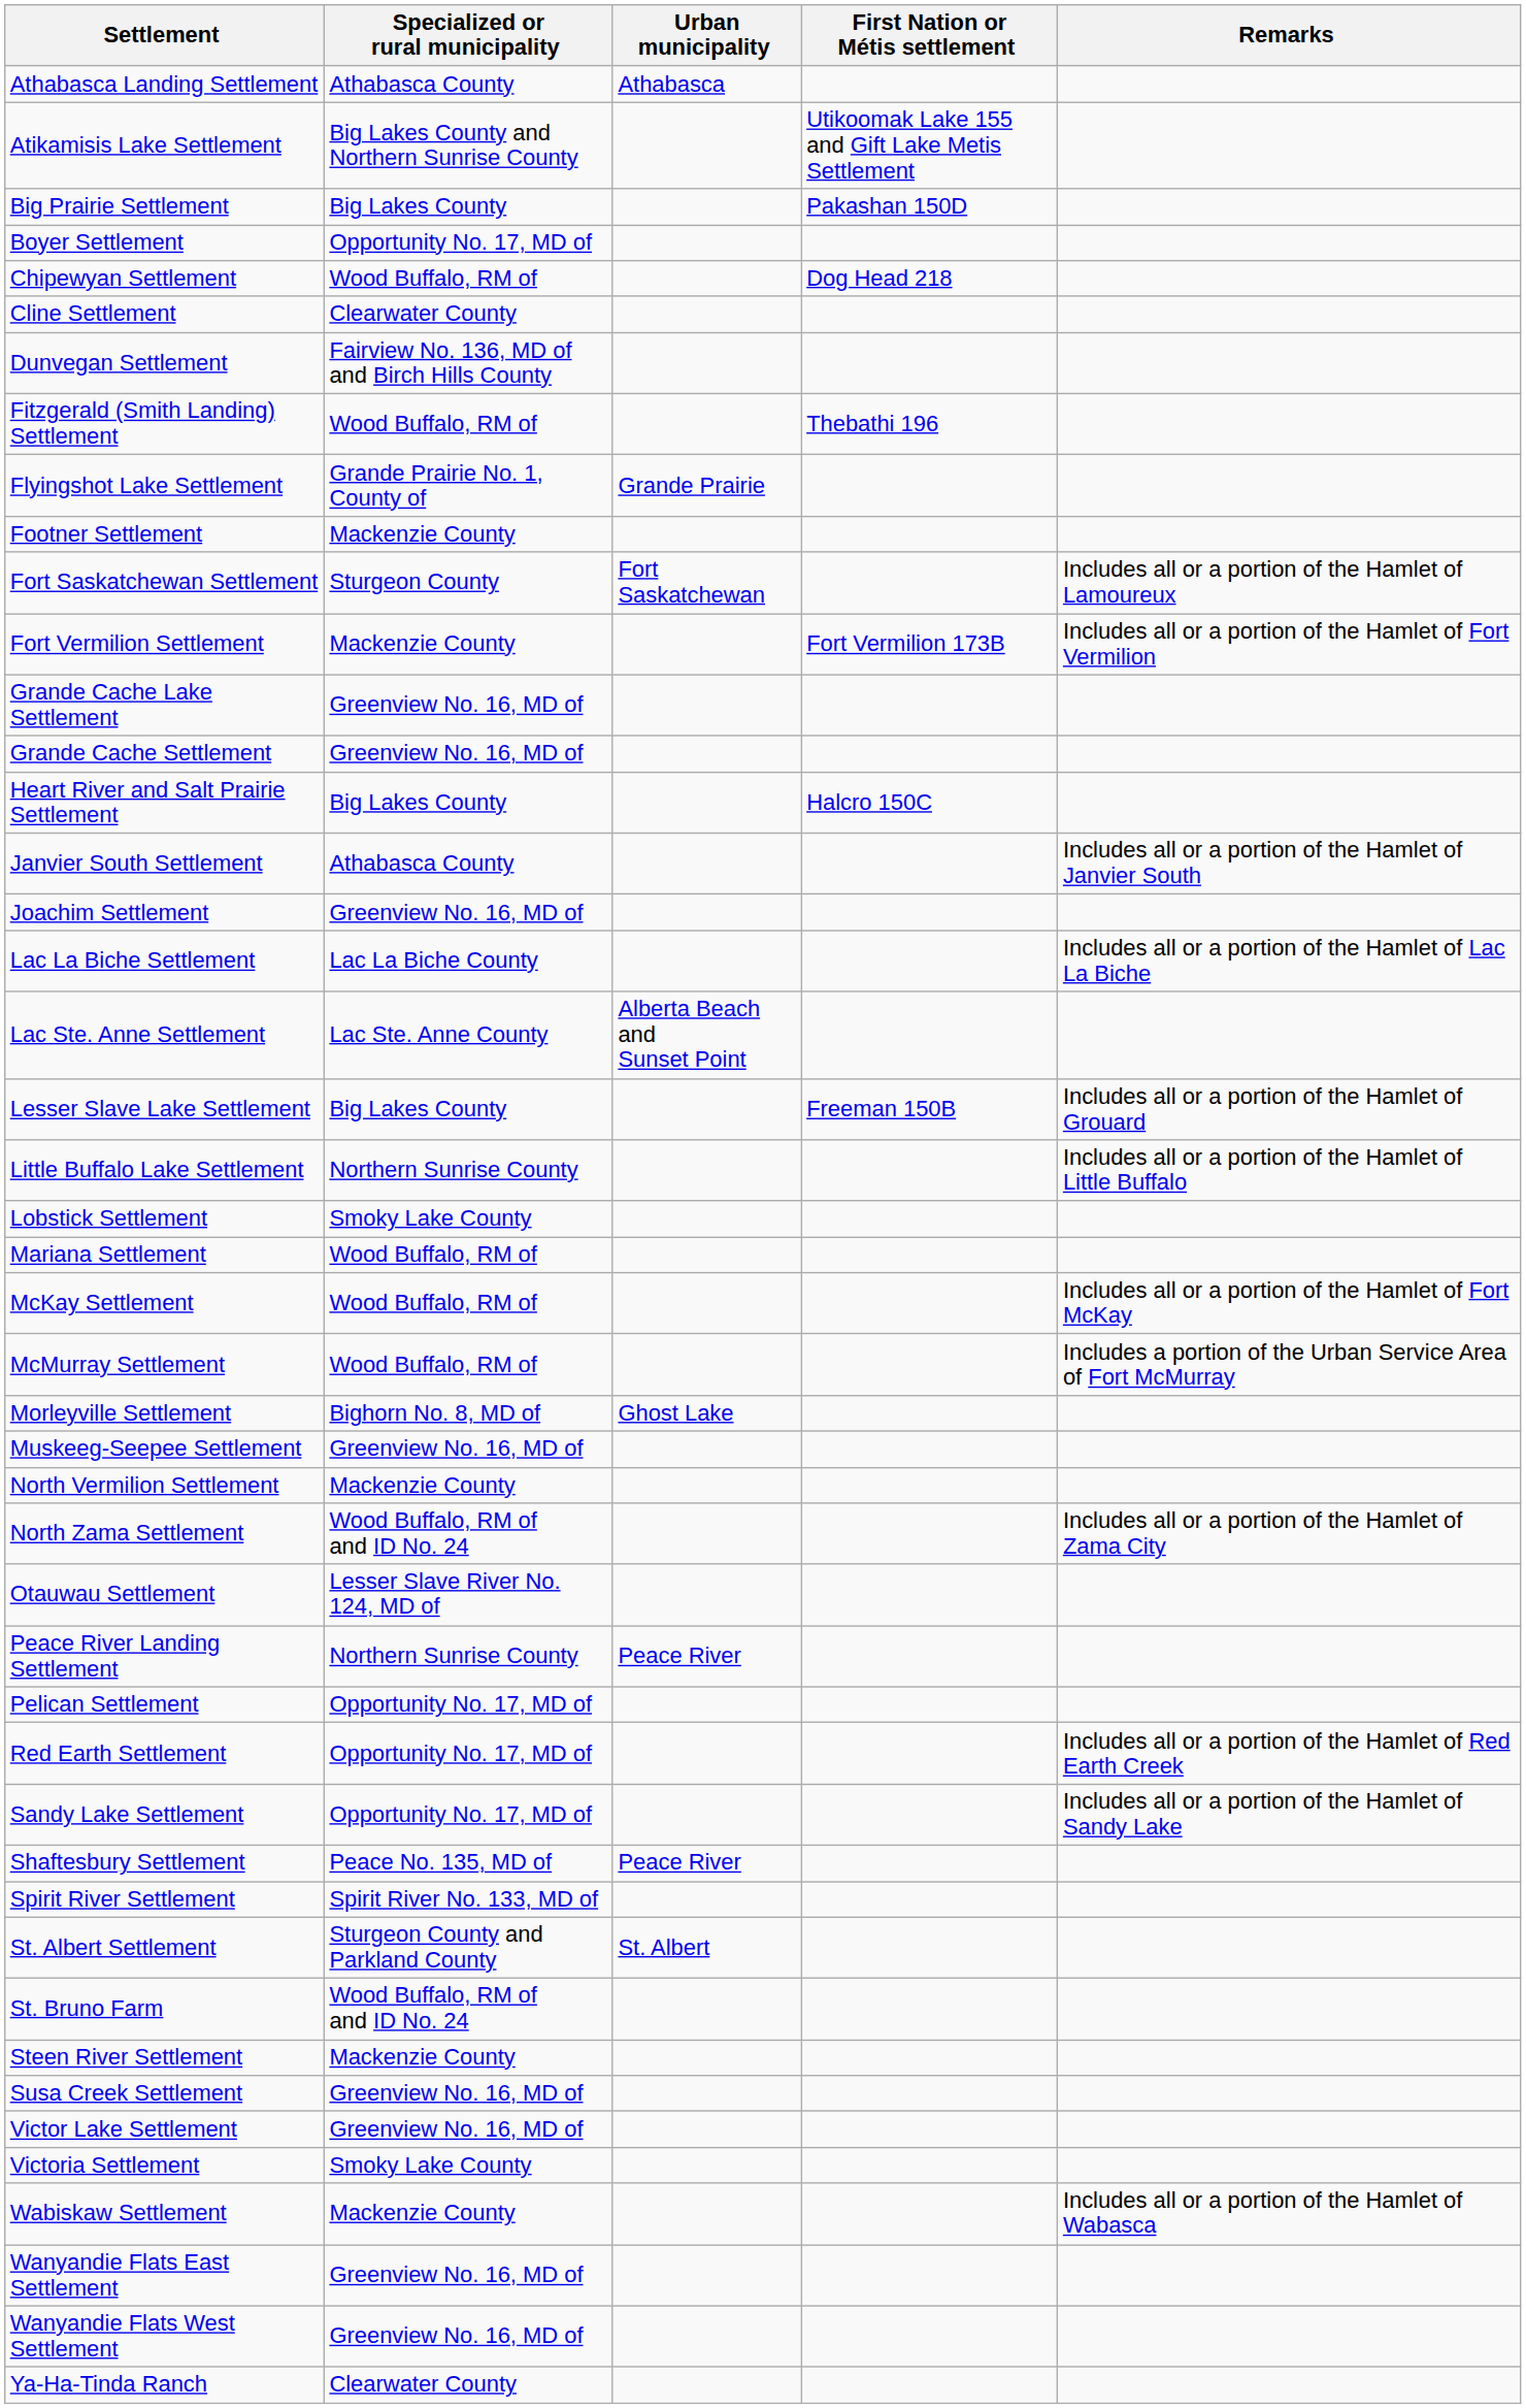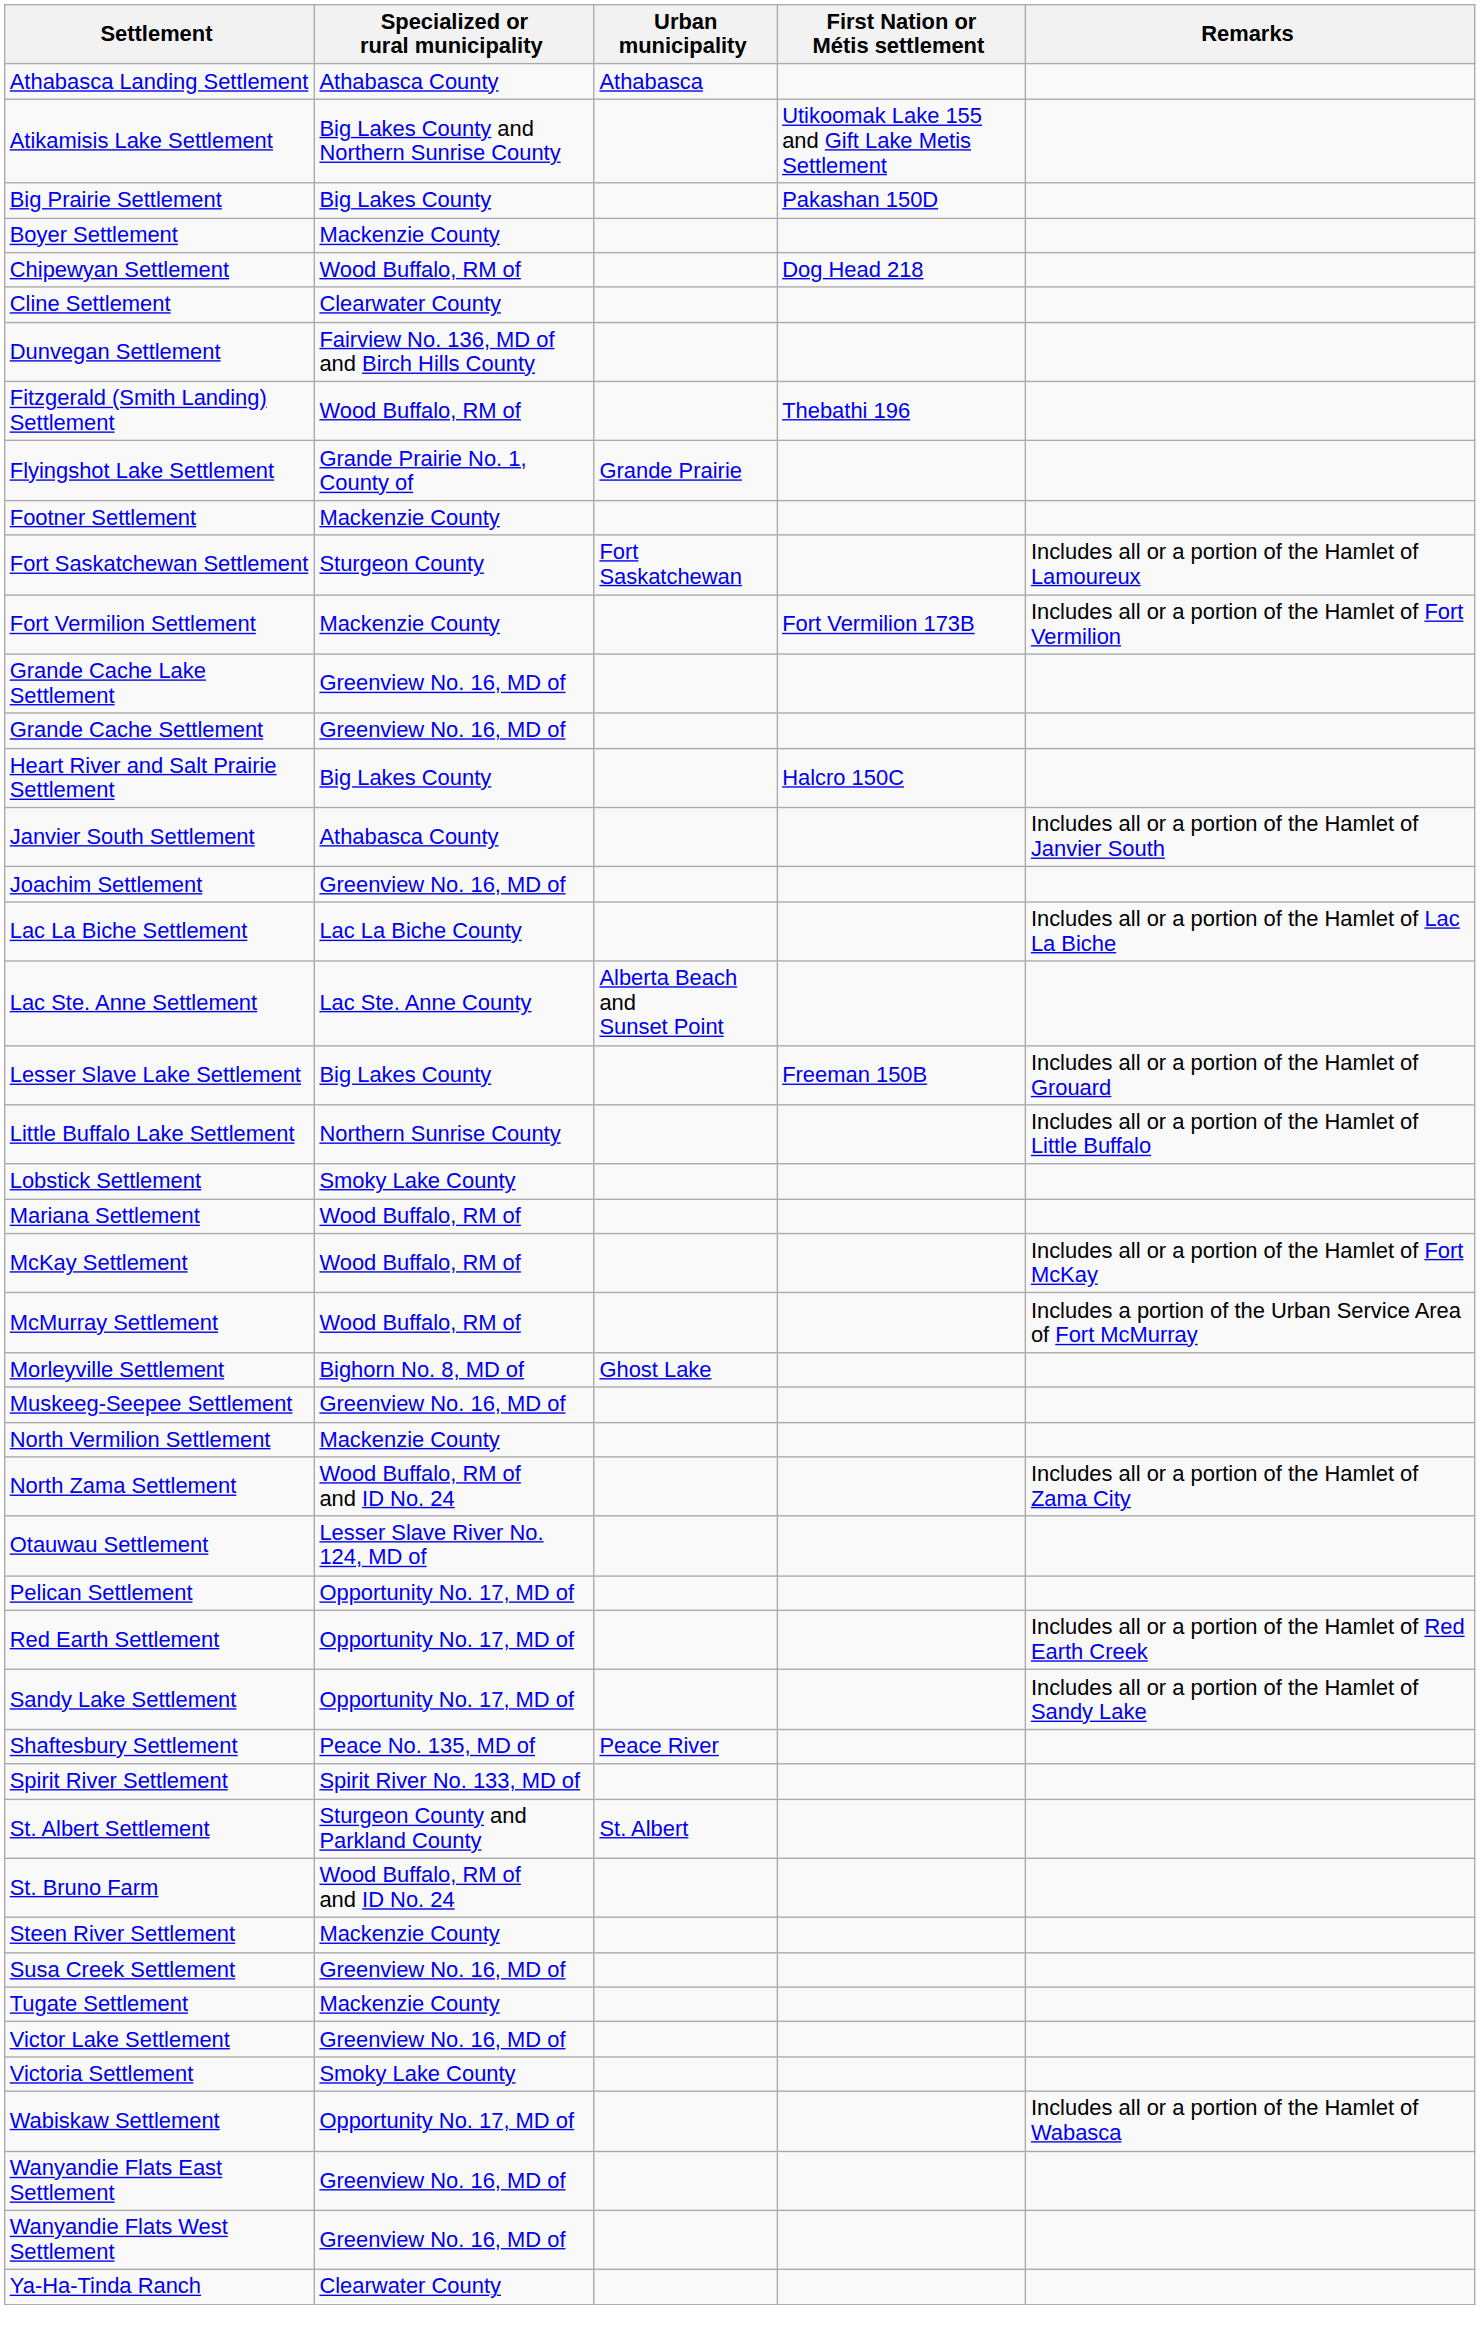Boyer Settlement | Specialized or rural municipality: Opportunity No. 17, MD of -> Mackenzie County
- row: Peace River Landing Settlement | Northern Sunrise County | Peace River
+ row: Tugate Settlement | Mackenzie County
Wabiskaw Settlement | Specialized or rural municipality: Mackenzie County -> Opportunity No. 17, MD of
